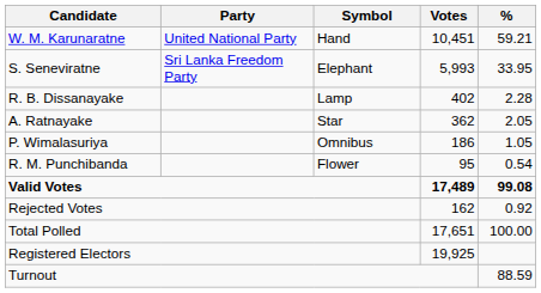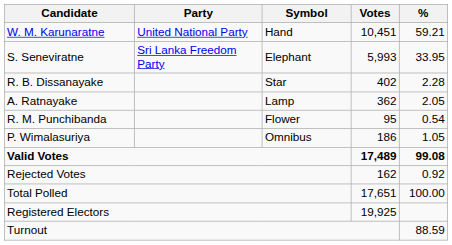R. B. Dissanayake | Symbol: Lamp -> Star
A. Ratnayake | Symbol: Star -> Lamp
rows swapped: P. Wimalasuriya <-> R. M. Punchibanda
